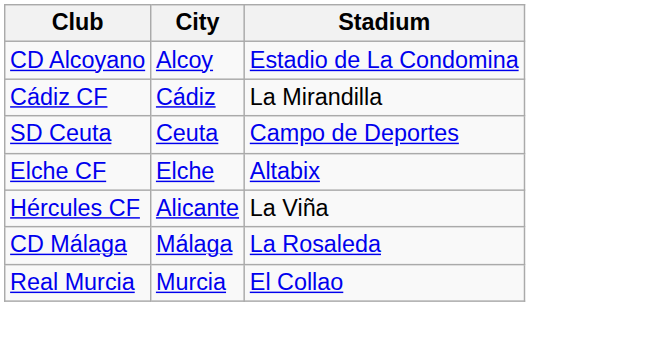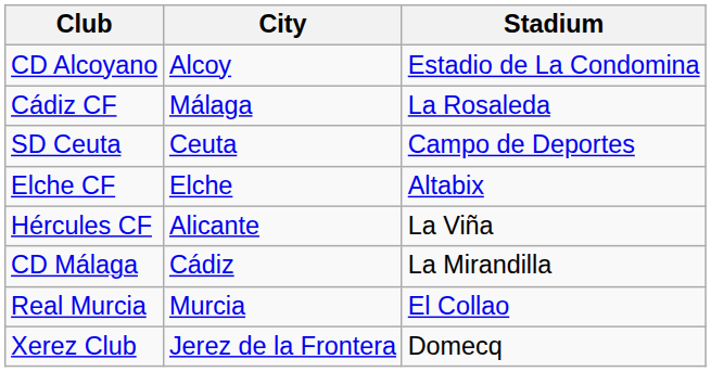Cádiz CF | City: Cádiz -> Málaga
Cádiz CF | Stadium: La Mirandilla -> La Rosaleda
CD Málaga | City: Málaga -> Cádiz
CD Málaga | Stadium: La Rosaleda -> La Mirandilla
+ row: Xerez Club | Jerez de la Frontera | Domecq
